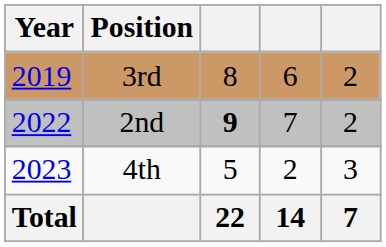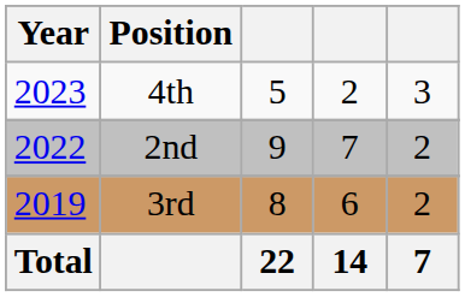rows swapped: 3rd <-> 4th
2nd | column 3: bold -> normal
